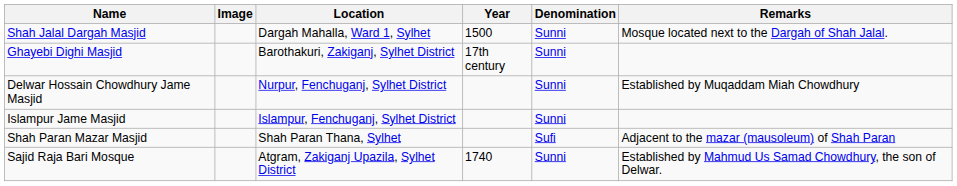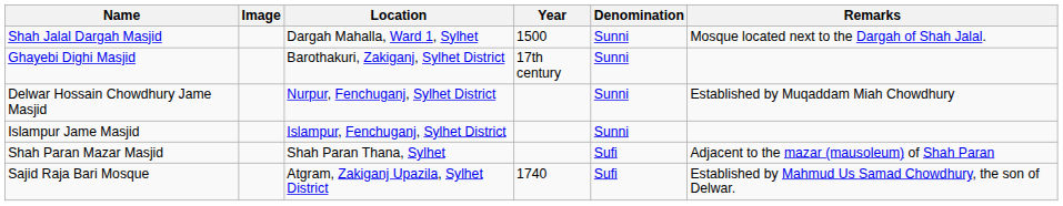Sajid Raja Bari Mosque | Denomination: Sunni -> Sufi
